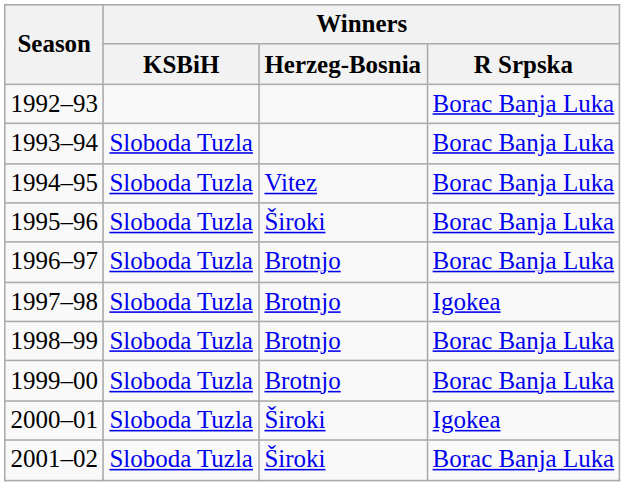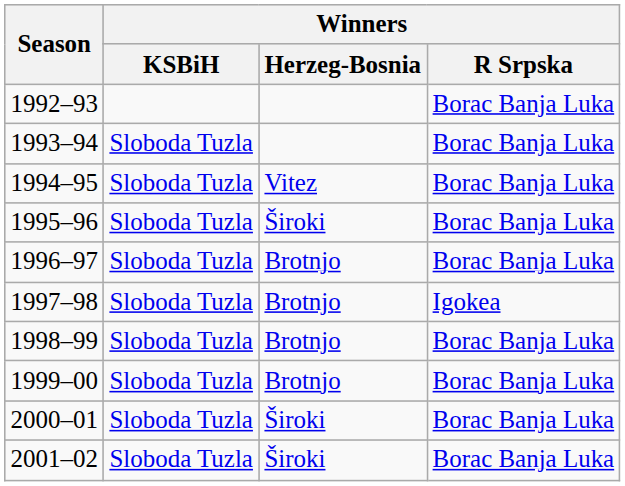2000–01 | Winners / R Srpska: Igokea -> Borac Banja Luka
